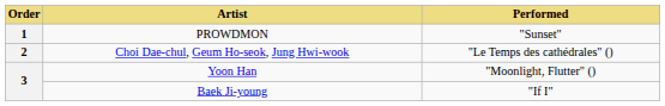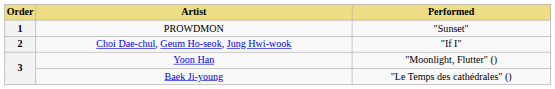Choi Dae-chul, Geum Ho-seok, Jung Hwi-wook | Performed: "Le Temps des cathédrales" () -> "If I"
Baek Ji-young | Performed: "If I" -> "Le Temps des cathédrales" ()
